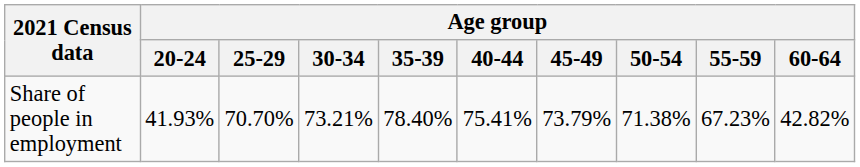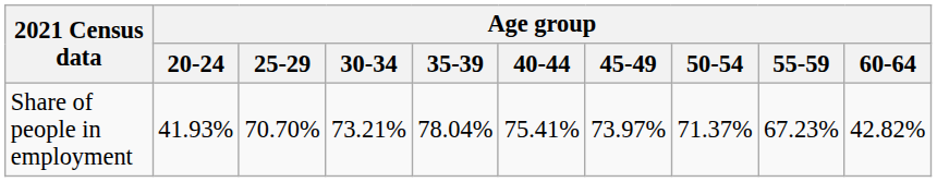Share of people in employment | Age group / 35-39: 78.40% -> 78.04%
Share of people in employment | Age group / 45-49: 73.79% -> 73.97%
Share of people in employment | Age group / 50-54: 71.38% -> 71.37%
